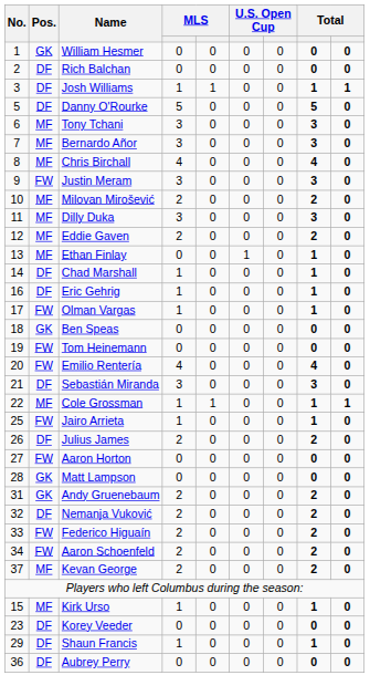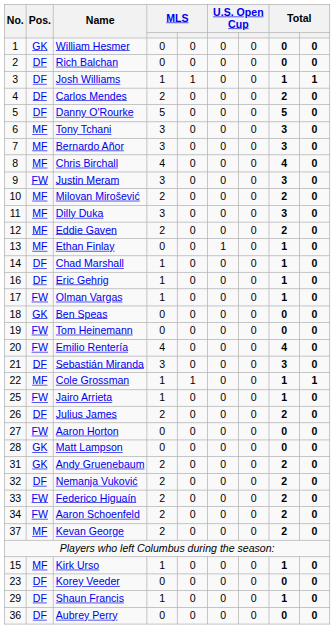+ row: 4 | DF | Carlos Mendes | 2 | 0 | 0 | 0 | 2 | 0
